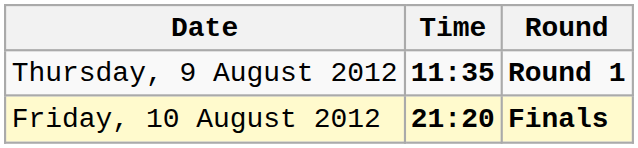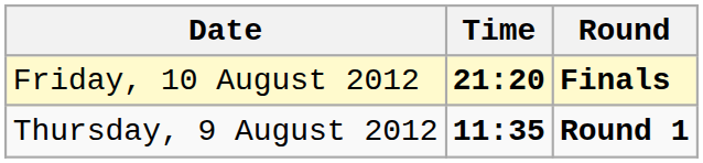rows swapped: Thursday, 9 August 2012 <-> Friday, 10 August 2012
